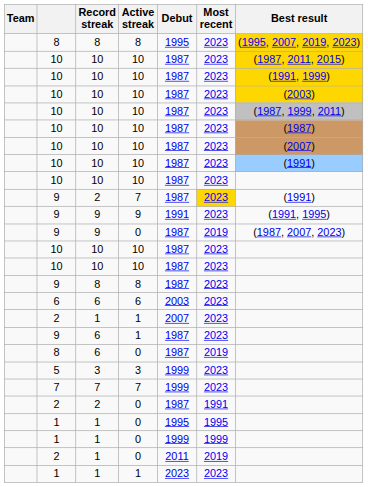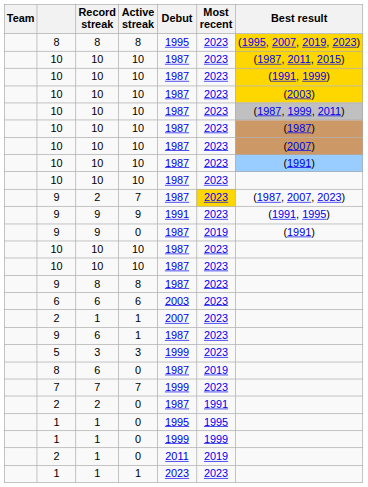9 / 7 | Best result: (1991) -> (1987, 2007, 2023)
9 / 0 | Best result: (1987, 2007, 2023) -> (1991)
rows swapped: 8 / 0 <-> 5
